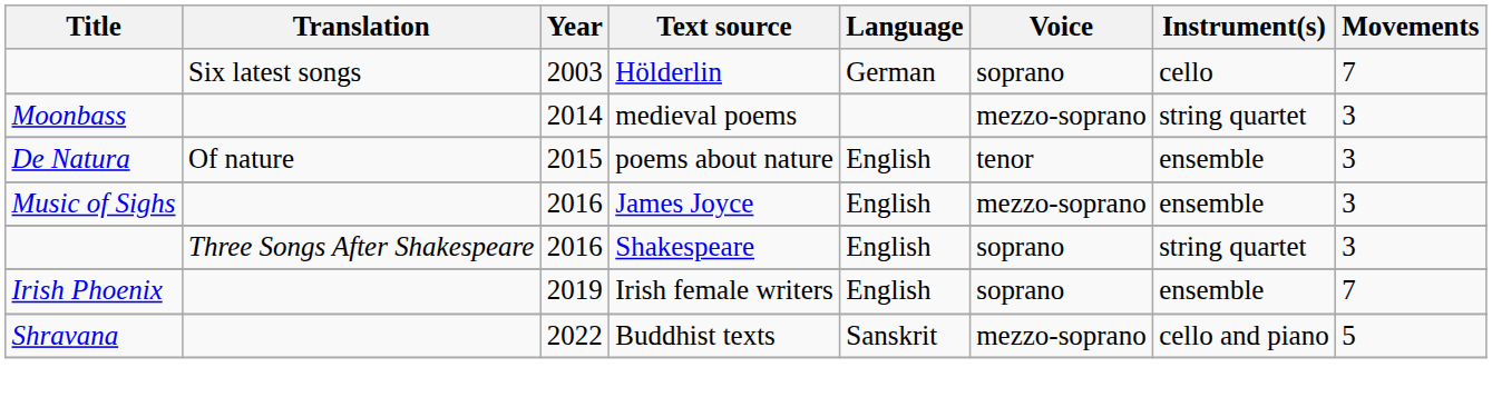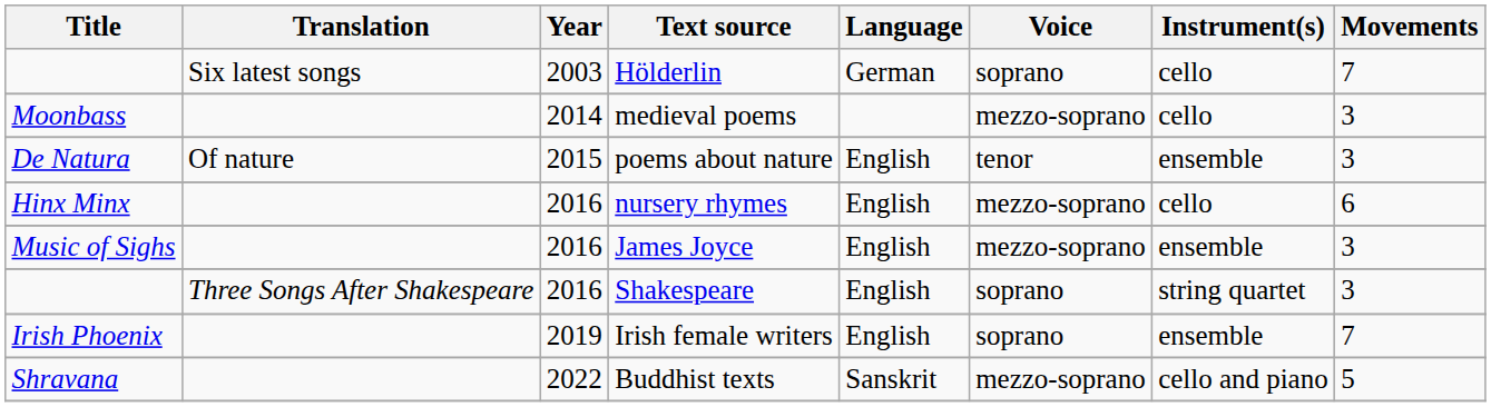medieval poems | Instrument(s): string quartet -> cello
+ row: Hinx Minx | 2016 | nursery rhymes | English | mezzo-soprano | cello | 6
